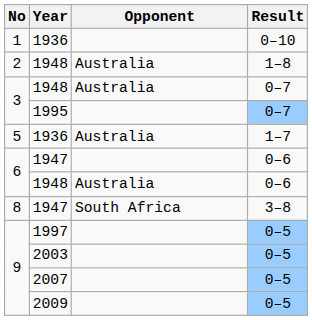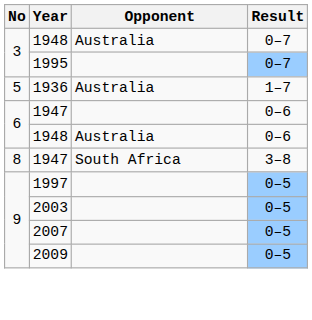- row: 1 | 1936 | 0–10
- row: 2 | 1948 | Australia | 1–8
